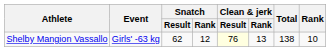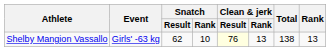Shelby Mangion Vassallo | Snatch / Rank: 12 -> 10
Shelby Mangion Vassallo | Rank: 10 -> 13
